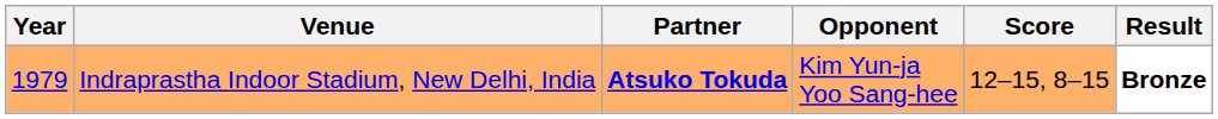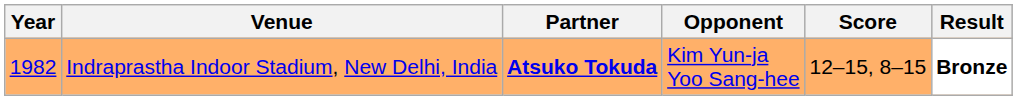Indraprastha Indoor Stadium, New Delhi, India | Year: 1979 -> 1982
